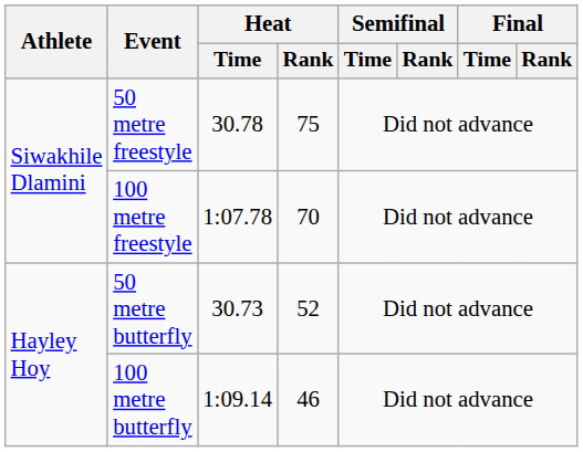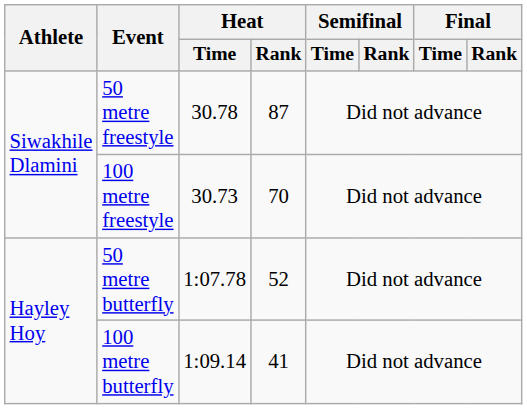50 metre freestyle | Heat / Rank: 75 -> 87
100 metre freestyle | Heat / Time: 1:07.78 -> 30.73
50 metre butterfly | Heat / Time: 30.73 -> 1:07.78
100 metre butterfly | Heat / Rank: 46 -> 41
